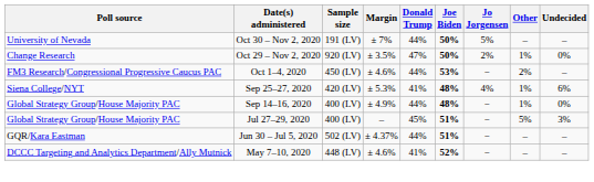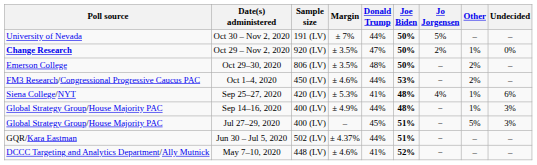Oct 29 – Nov 2, 2020 | Poll source: normal -> bold
+ row: Emerson College | Oct 29–30, 2020 | 806 (LV) | ± 3.5% | 48% | 50% | – | 2% | –
Sep 14–16, 2020 | Undecided: 0% -> 3%
